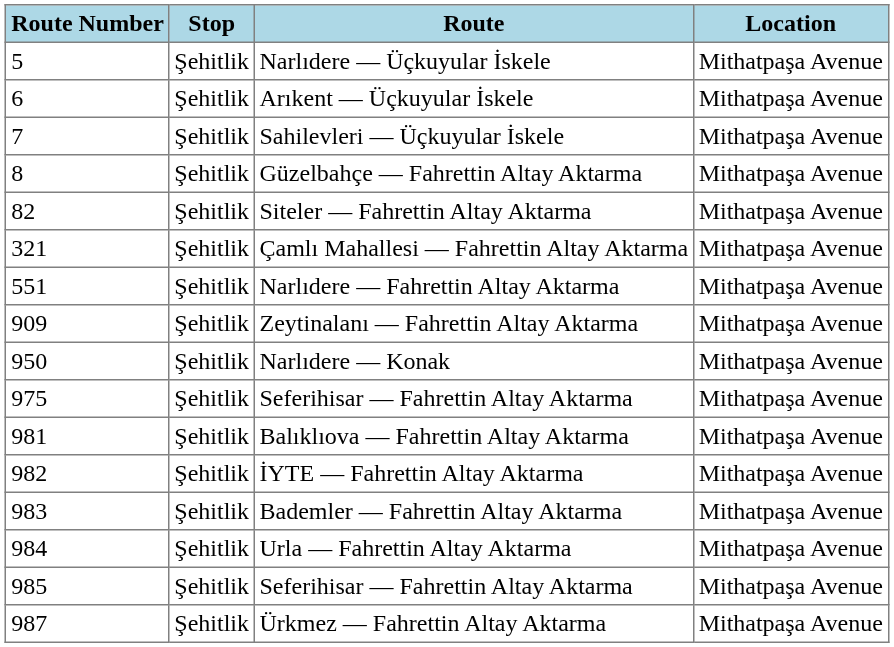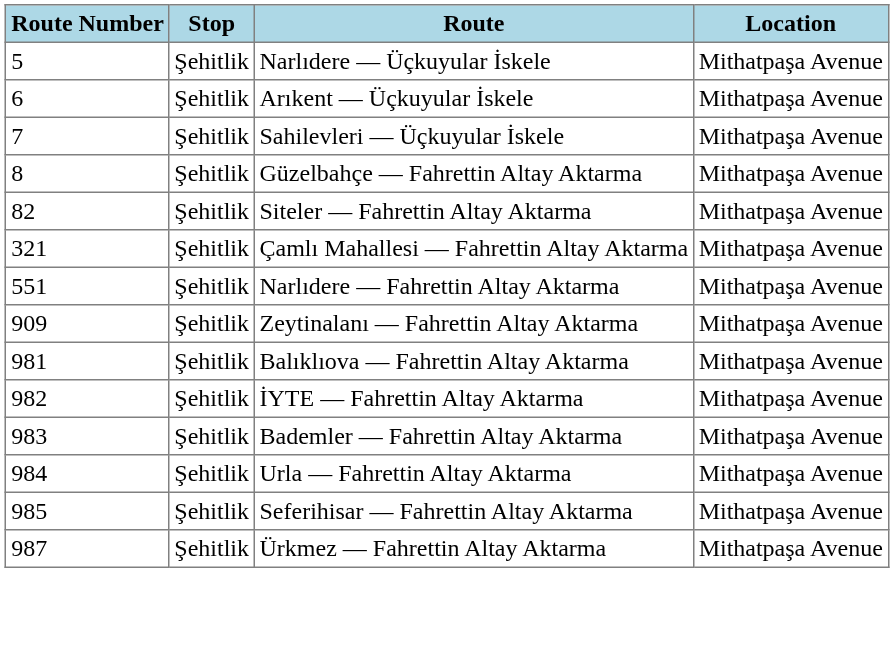- row: 950 | Şehitlik | Narlıdere — Konak | Mithatpaşa Avenue
- row: 975 | Şehitlik | Seferihisar — Fahrettin Altay Aktarma | Mithatpaşa Avenue
